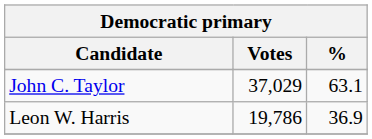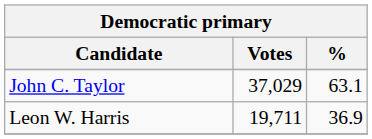Leon W. Harris | Votes: 19,786 -> 19,711
